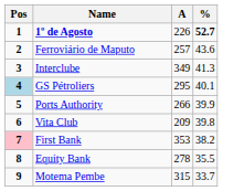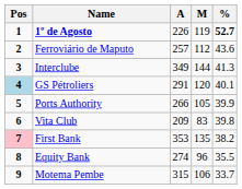+ column: M | 119 | 112 | 144 | 120 | 105 | 83 | 135 | 96 | 106
GS Pétroliers | A: 295 -> 291
Equity Bank | A: 278 -> 274
